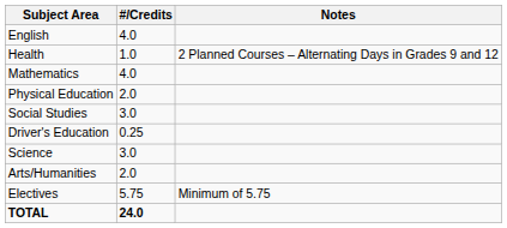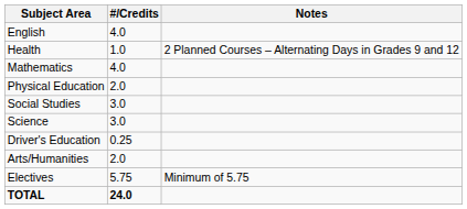rows swapped: Driver's Education <-> Science
